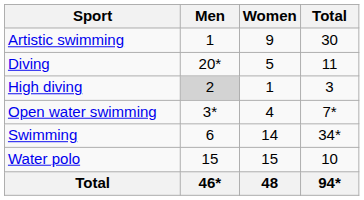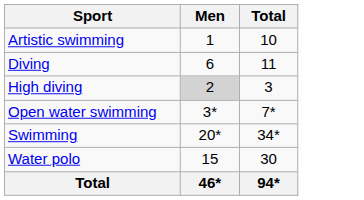- column: Women | 9 | 5 | 1 | 4 | 14 | 15 | 48
Artistic swimming | Total: 30 -> 10
Diving | Men: 20* -> 6
Swimming | Men: 6 -> 20*
Water polo | Total: 10 -> 30
